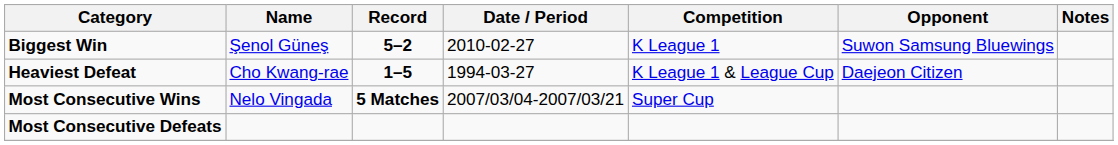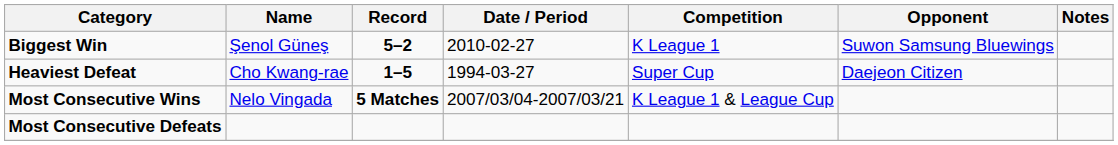Heaviest Defeat | Competition: K League 1 & League Cup -> Super Cup
Most Consecutive Wins | Competition: Super Cup -> K League 1 & League Cup
